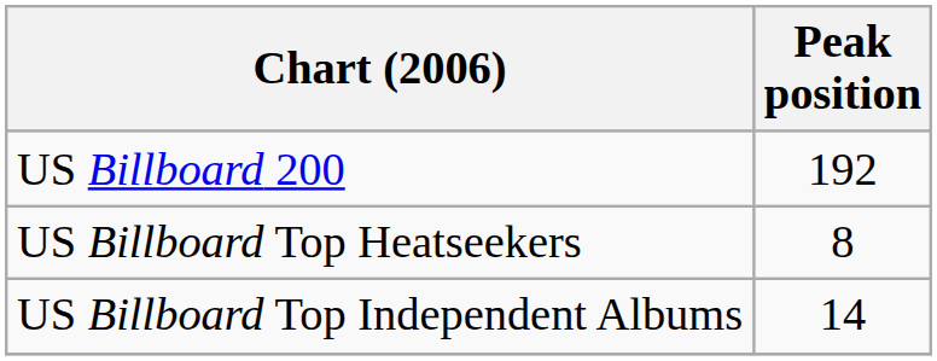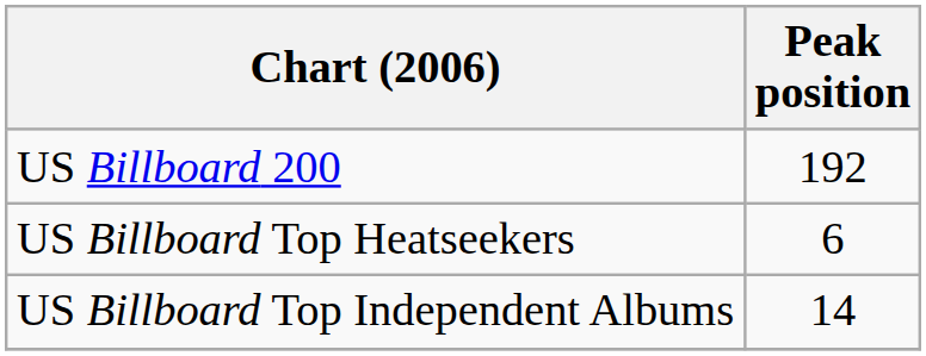US Billboard Top Heatseekers | Peak position: 8 -> 6
